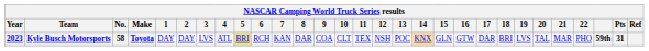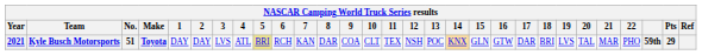Kyle Busch Motorsports | Year: 2023 -> 2021
Kyle Busch Motorsports | No.: 58 -> 51
Kyle Busch Motorsports | Pts: 31 -> 29
